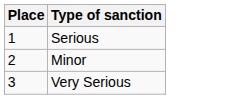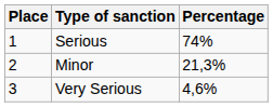+ column: Percentage | 74% | 21,3% | 4,6%
